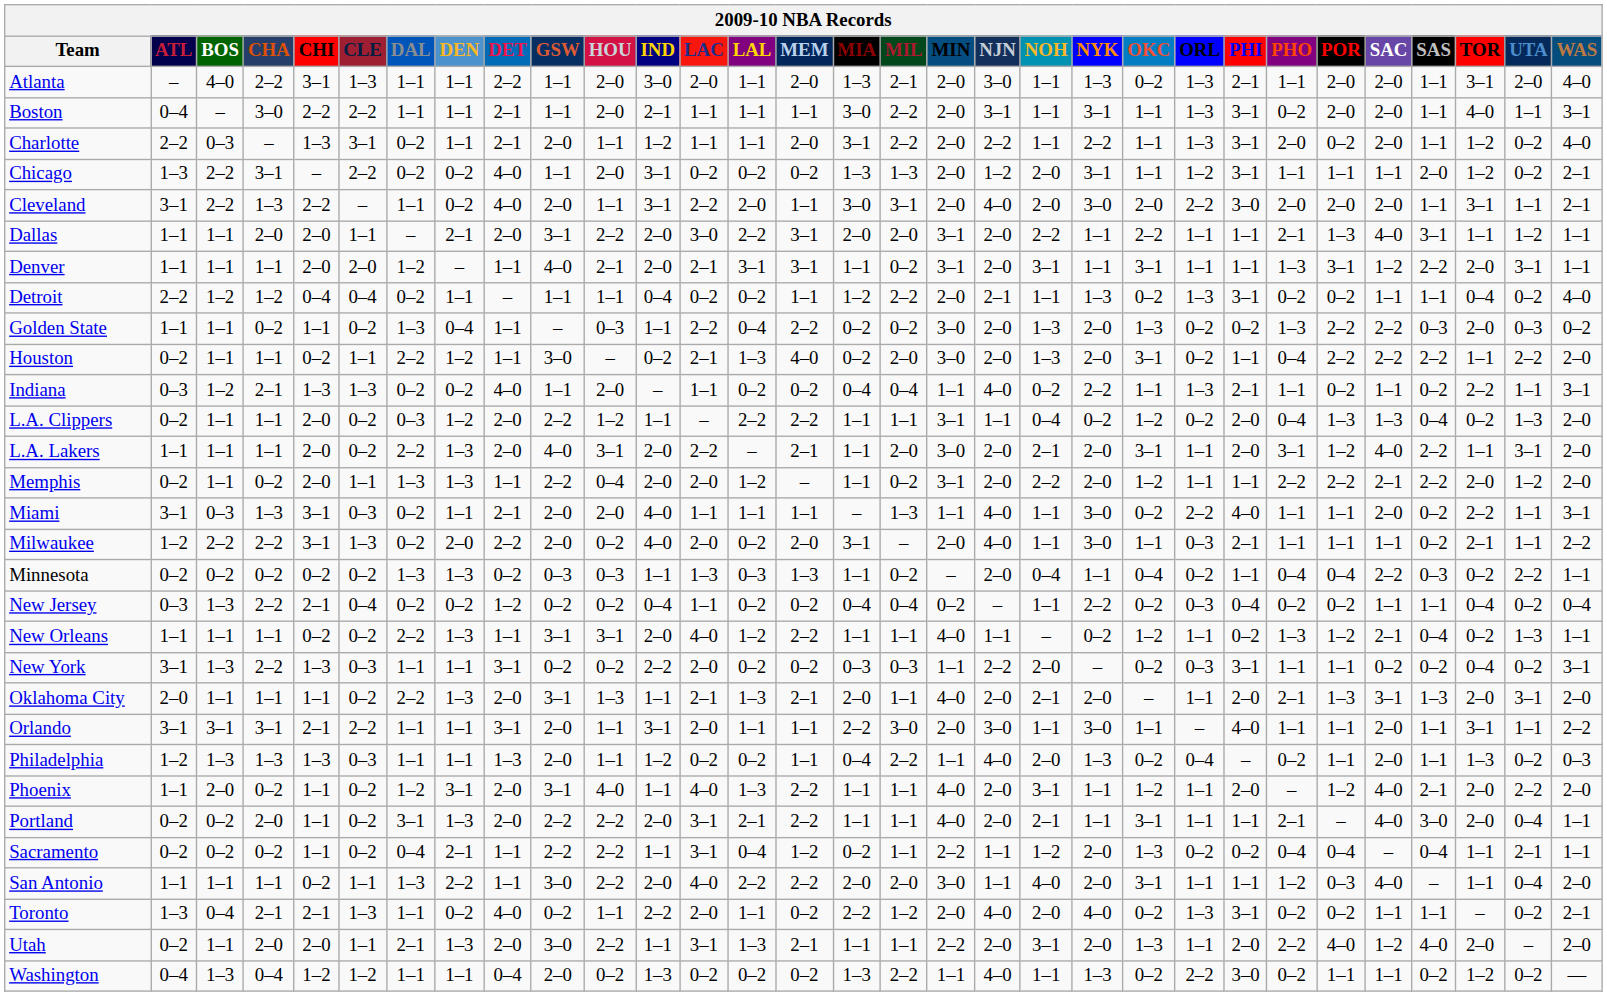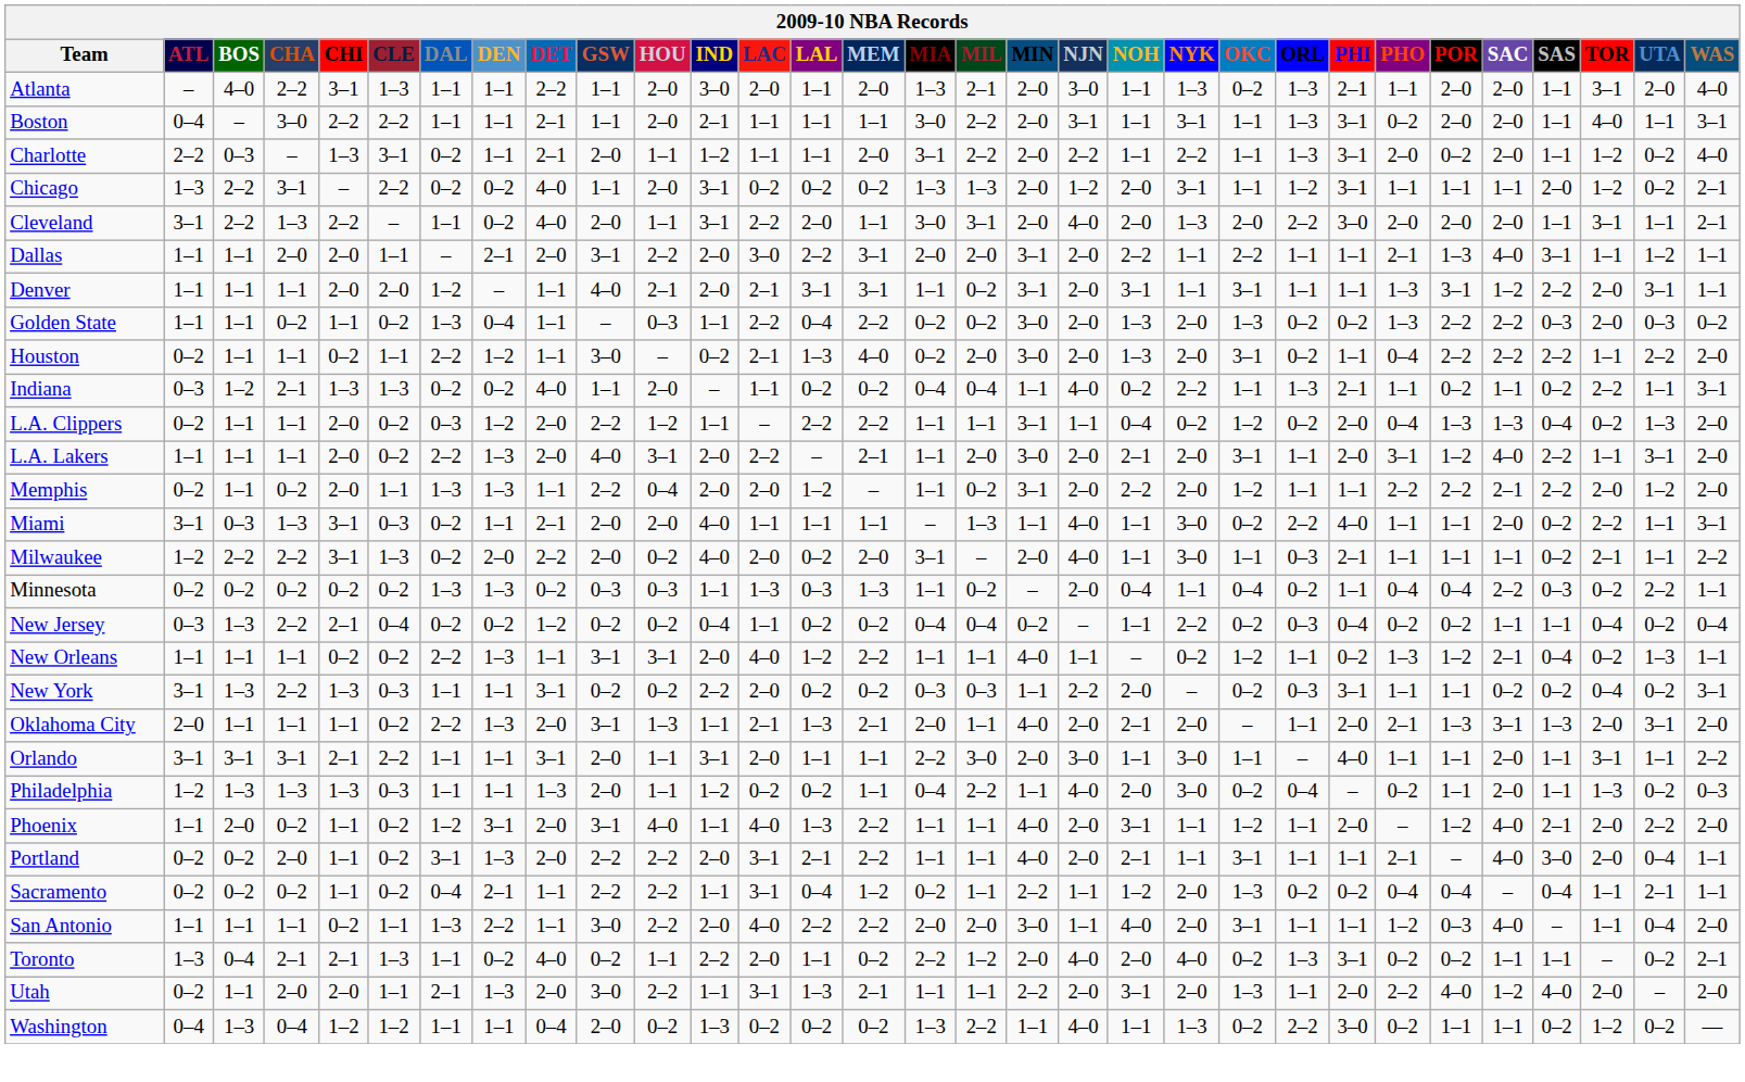Cleveland | NYK: 3–0 -> 1–3
- row: Detroit | 2–2 | 1–2 | 1–2 | 0–4 | 0–4 | 0–2 | 1–1 | – | 1–1 | 1–1 | 0–4 | 0–2 | 0–2 | 1–1 | 1–2 | 2–2 | 2–0 | 2–1 | 1–1 | 1–3 | 0–2 | 1–3 | 3–1 | 0–2 | 0–2 | 1–1 | 1–1 | 0–4 | 0–2 | 4–0
Philadelphia | NYK: 1–3 -> 3–0
